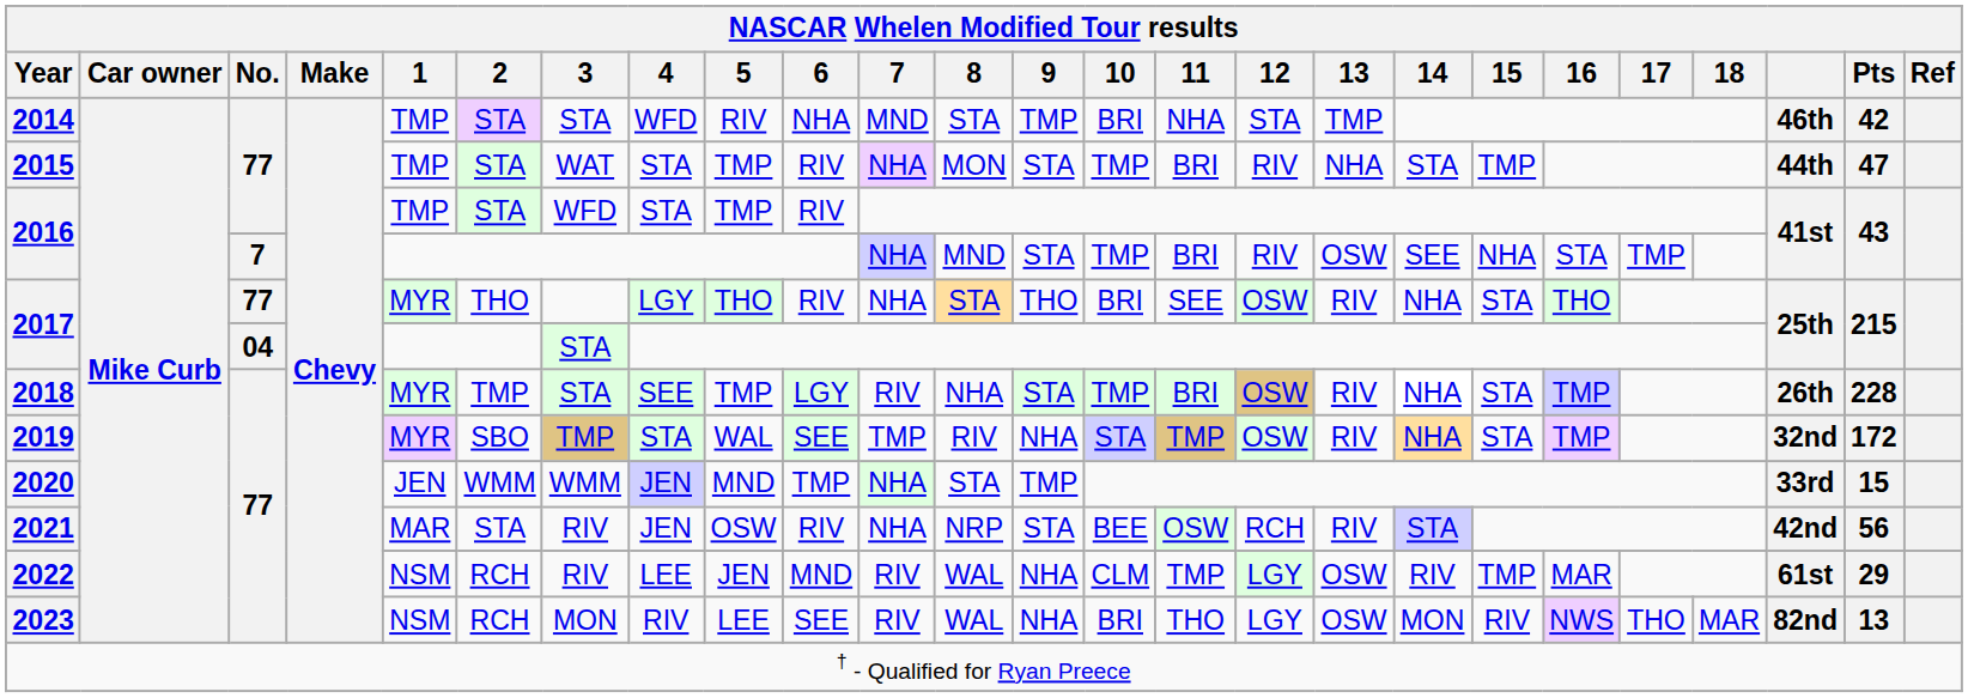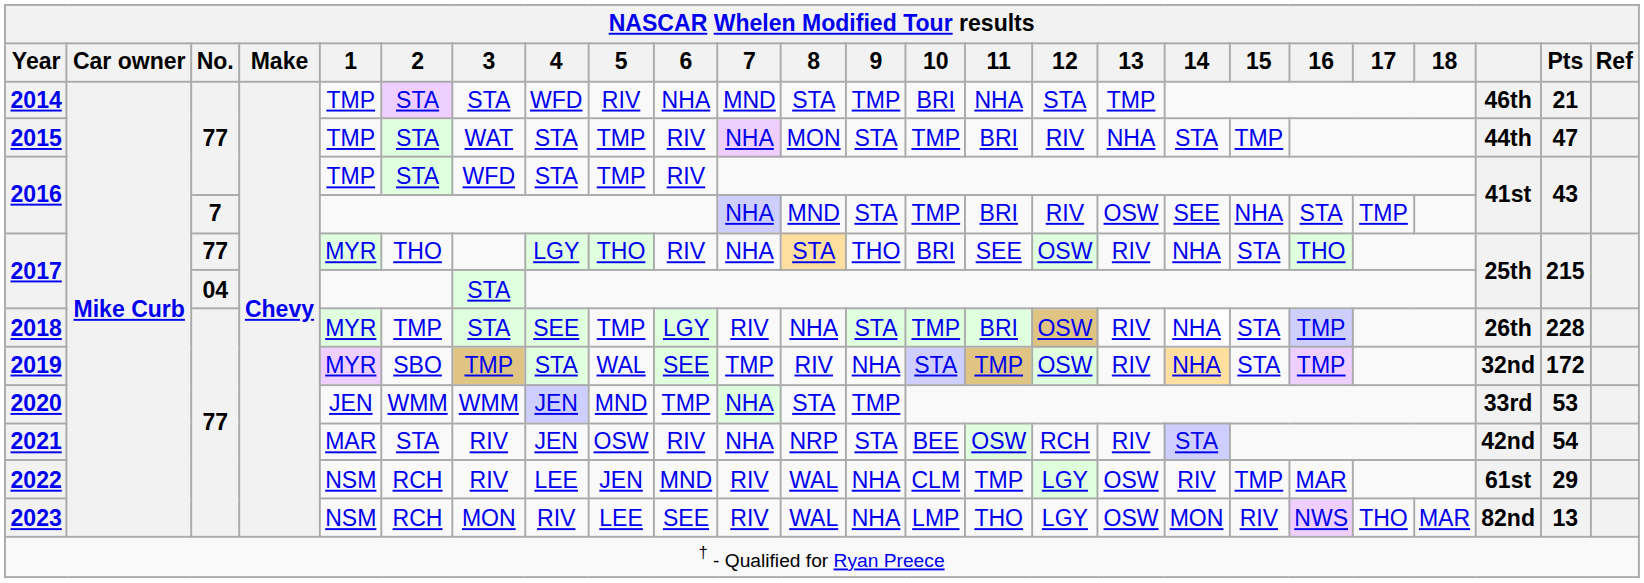2014 | Pts: 42 -> 21
2020 | Pts: 15 -> 53
2021 | Pts: 56 -> 54
2023 | 10: BRI -> LMP
